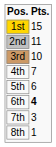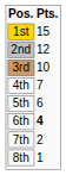2nd | Pts.: 11 -> 12
7th | Pts.: 3 -> 2
